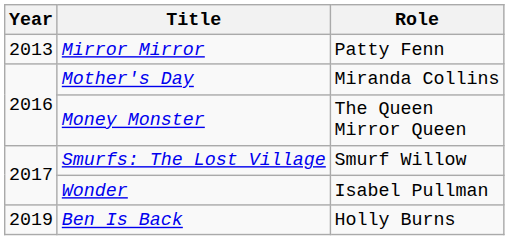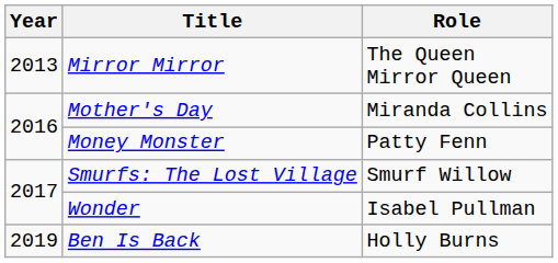Mirror Mirror | Role: Patty Fenn -> The Queen Mirror Queen
Money Monster | Role: The Queen Mirror Queen -> Patty Fenn
